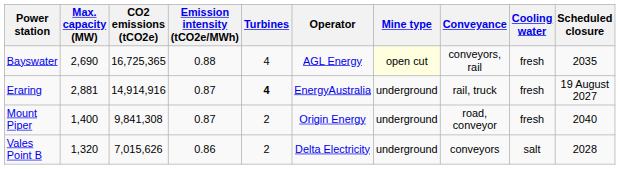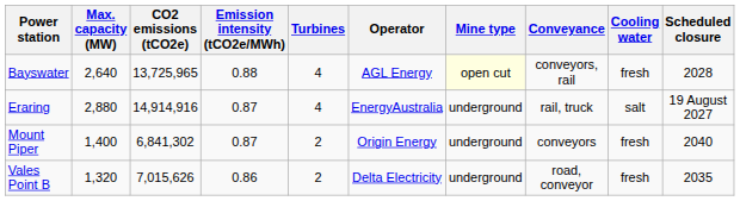Bayswater | Max. capacity (MW): 2,690 -> 2,640
Bayswater | CO2 emissions (tCO2e): 16,725,365 -> 13,725,965
Bayswater | Scheduled closure: 2035 -> 2028
Eraring | Max. capacity (MW): 2,881 -> 2,880
Eraring | Turbines: bold -> normal
Eraring | Cooling water: fresh -> salt
Mount Piper | CO2 emissions (tCO2e): 9,841,308 -> 6,841,302
Mount Piper | Conveyance: road, conveyor -> conveyors
Vales Point B | Conveyance: conveyors -> road, conveyor
Vales Point B | Cooling water: salt -> fresh
Vales Point B | Scheduled closure: 2028 -> 2035
